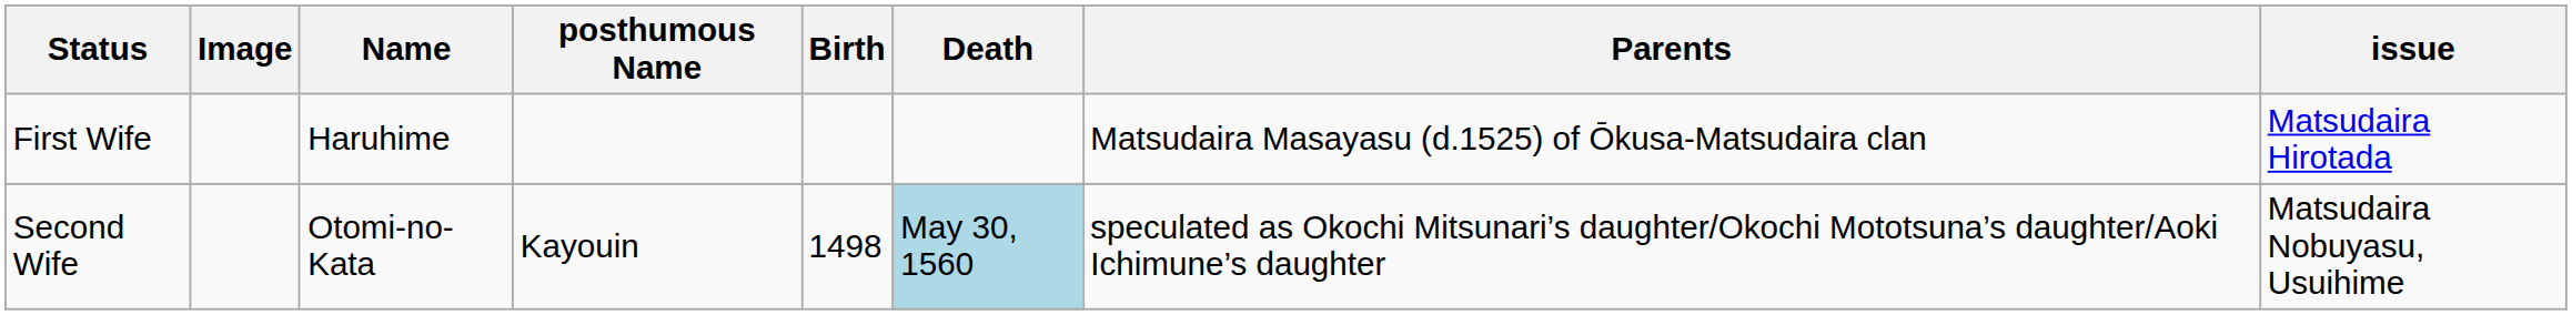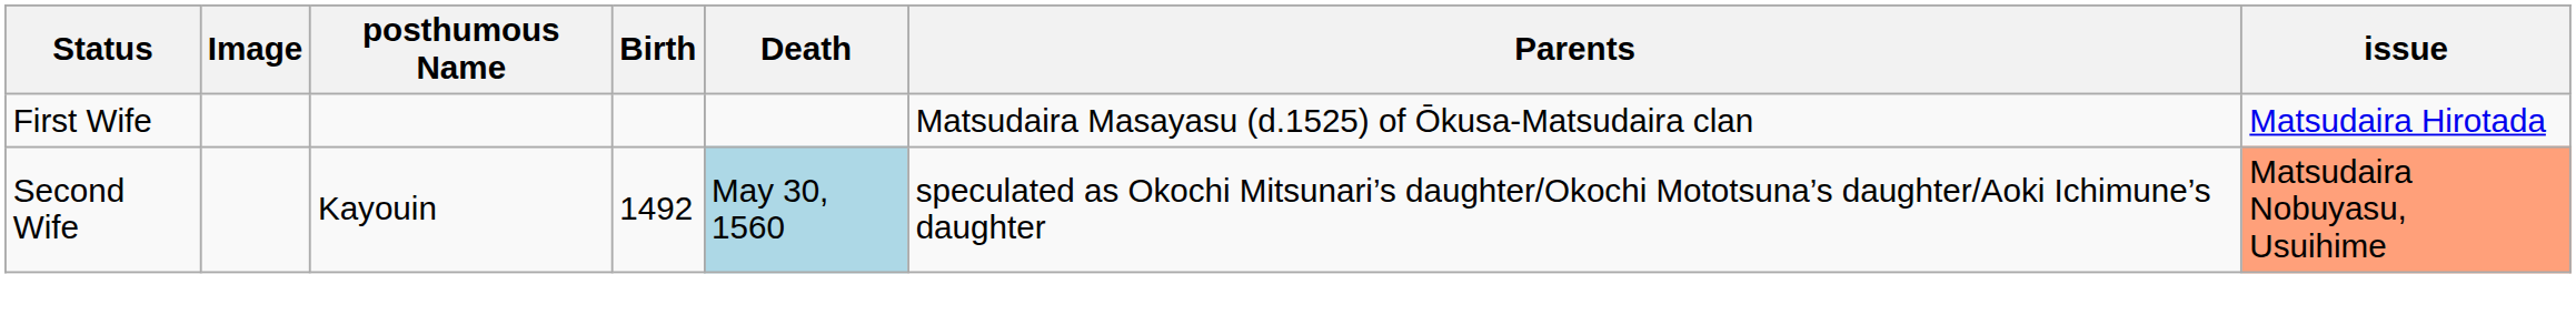- column: Name | Haruhime | Otomi-no-Kata
Second Wife | Birth: 1498 -> 1492
Second Wife | issue: no background -> lightsalmon background
